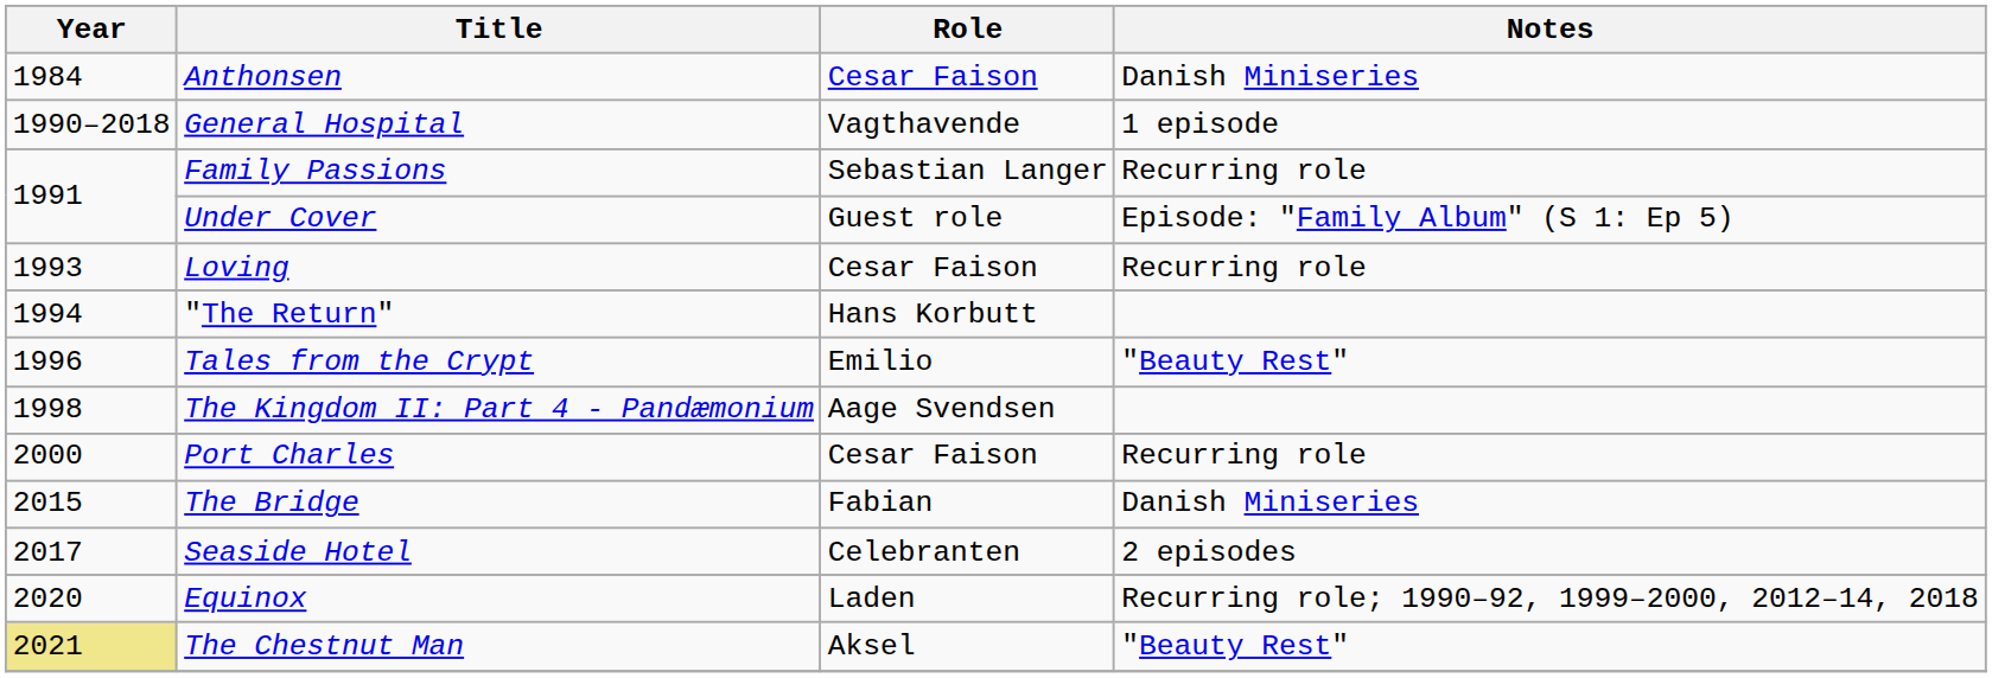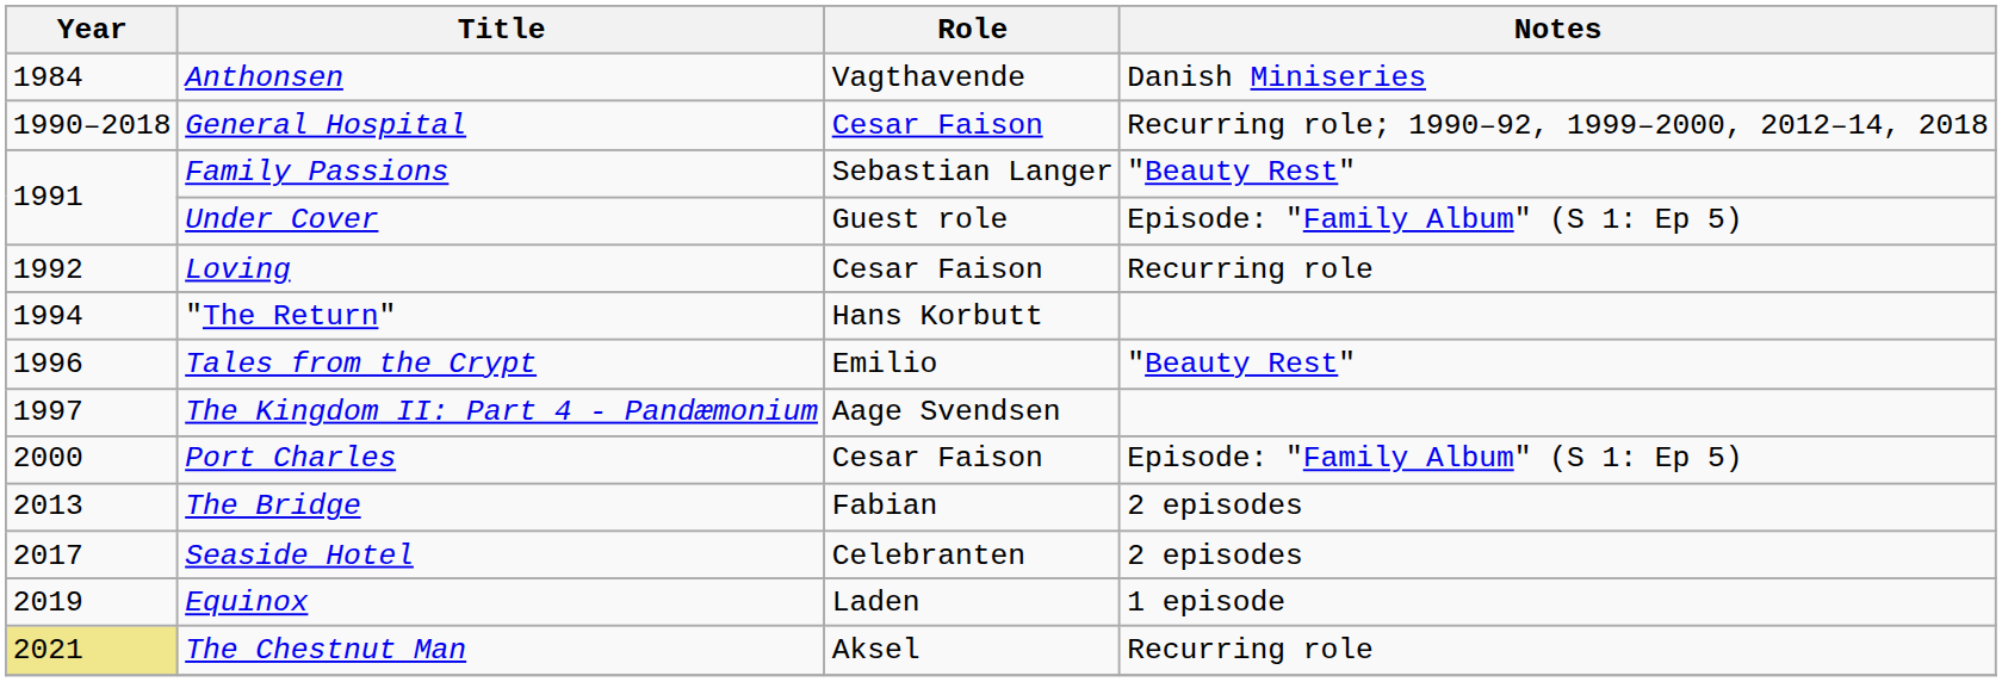Anthonsen | Role: Cesar Faison -> Vagthavende
General Hospital | Role: Vagthavende -> Cesar Faison
General Hospital | Notes: 1 episode -> Recurring role; 1990–92, 1999–2000, 2012–14, 2018
Family Passions | Notes: Recurring role -> "Beauty Rest"
Loving | Year: 1993 -> 1992
The Kingdom II: Part 4 - Pandæmonium | Year: 1998 -> 1997
Port Charles | Notes: Recurring role -> Episode: "Family Album" (S 1: Ep 5)
The Bridge | Year: 2015 -> 2013
The Bridge | Notes: Danish Miniseries -> 2 episodes
Equinox | Year: 2020 -> 2019
Equinox | Notes: Recurring role; 1990–92, 1999–2000, 2012–14, 2018 -> 1 episode
The Chestnut Man | Notes: "Beauty Rest" -> Recurring role
